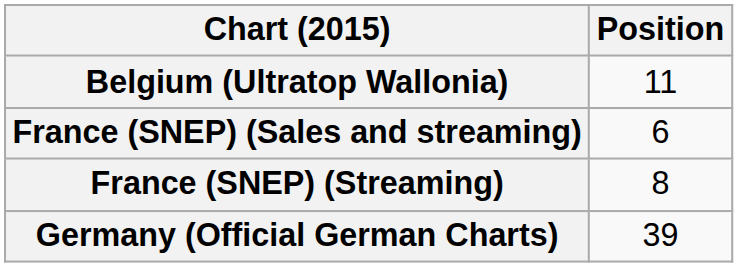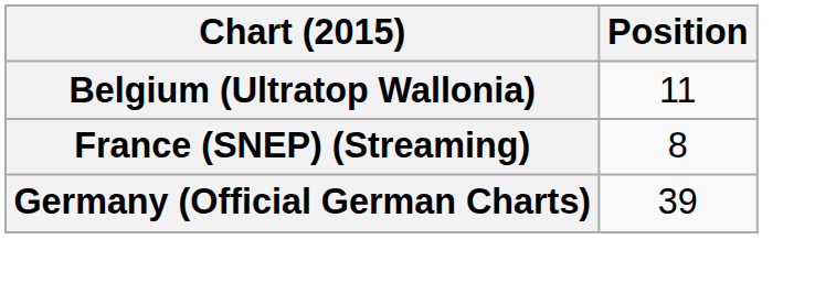- row: France (SNEP) (Sales and streaming) | 6
